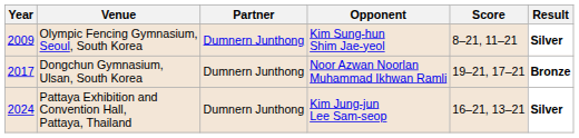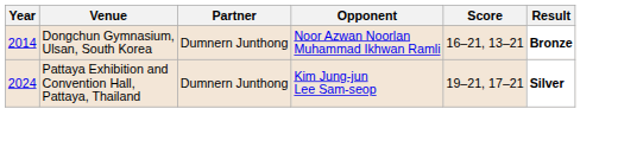- row: 2009 | Olympic Fencing Gymnasium, Seoul, South Korea | Dumnern Junthong | Kim Sung-hun Shim Jae-yeol | 8–21, 11–21 | Silver
Dongchun Gymnasium, Ulsan, South Korea | Year: 2017 -> 2014
Dongchun Gymnasium, Ulsan, South Korea | Score: 19–21, 17–21 -> 16–21, 13–21
Pattaya Exhibition and Convention Hall, Pattaya, Thailand | Score: 16–21, 13–21 -> 19–21, 17–21
